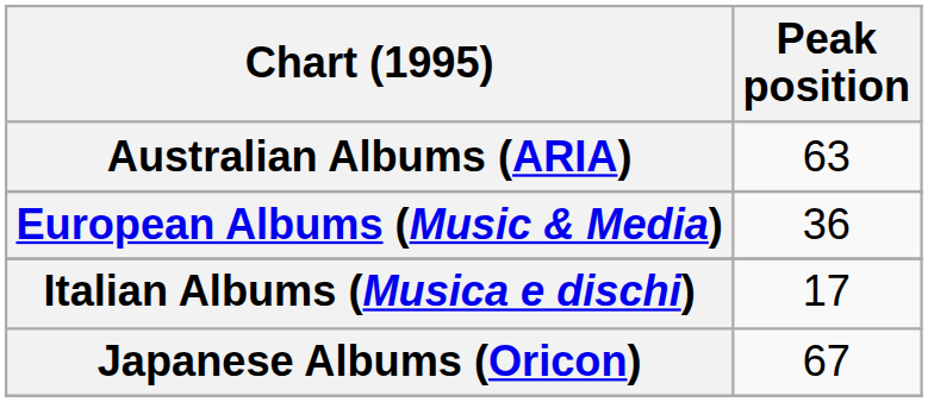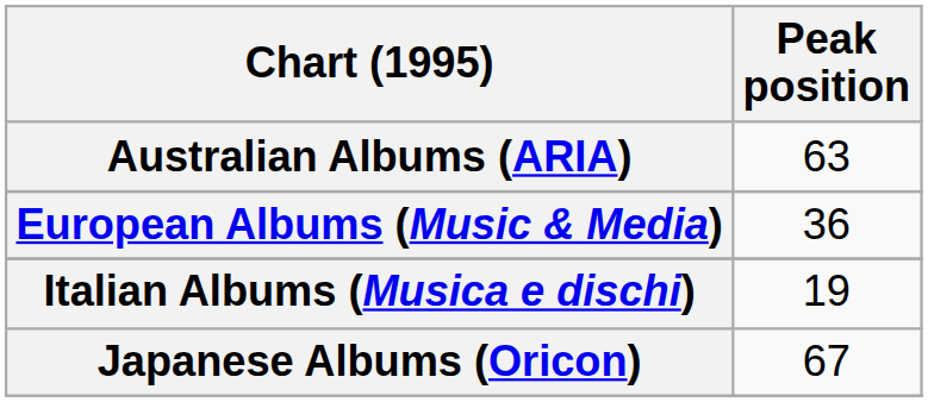Italian Albums (Musica e dischi) | Peak position: 17 -> 19
